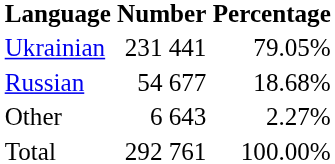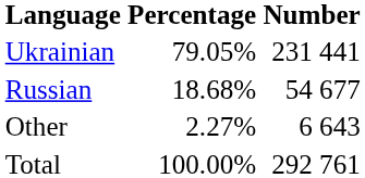columns swapped: Number <-> Percentage
